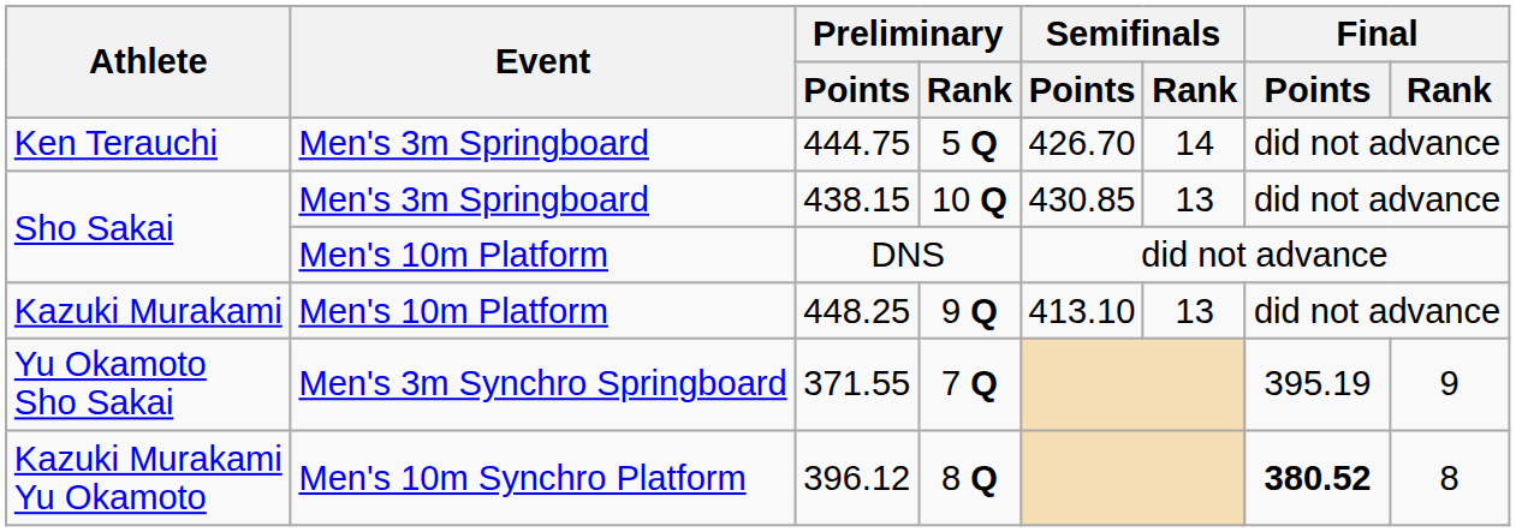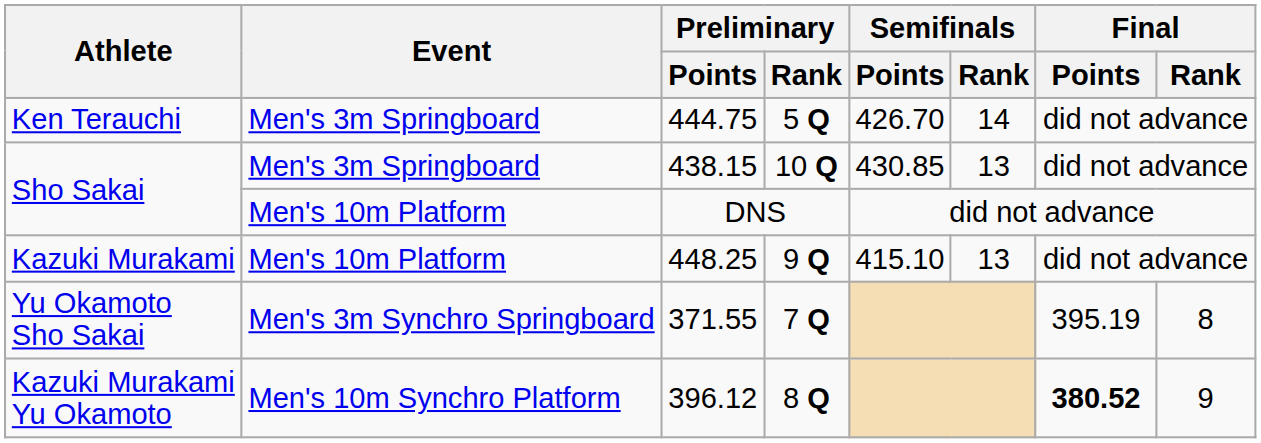448.25 | Semifinals / Points: 413.10 -> 415.10
371.55 | Final / Rank: 9 -> 8
396.12 | Final / Rank: 8 -> 9
